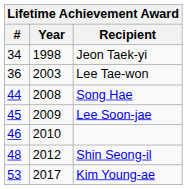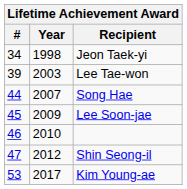Lee Tae-won | #: 36 -> 39
Song Hae | Year: 2008 -> 2007
Shin Seong-il | #: 48 -> 47
